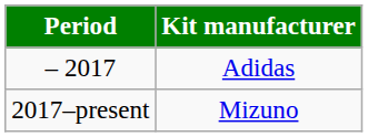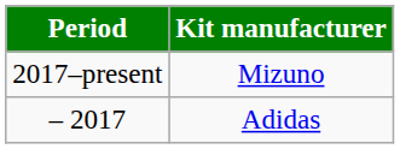rows swapped: – 2017 <-> 2017–present
